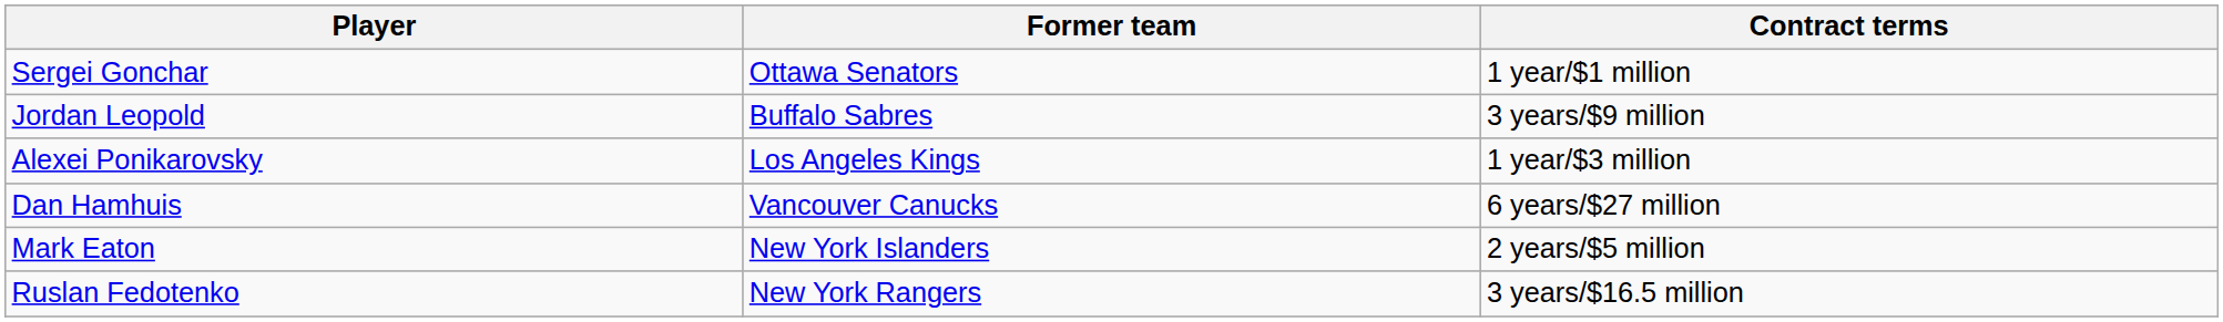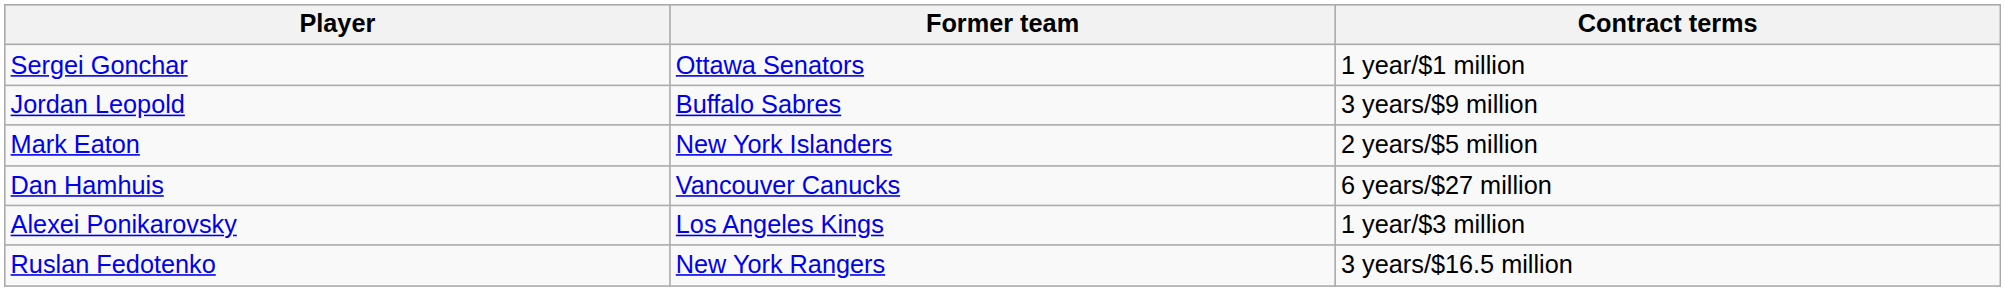rows swapped: Mark Eaton <-> Alexei Ponikarovsky
